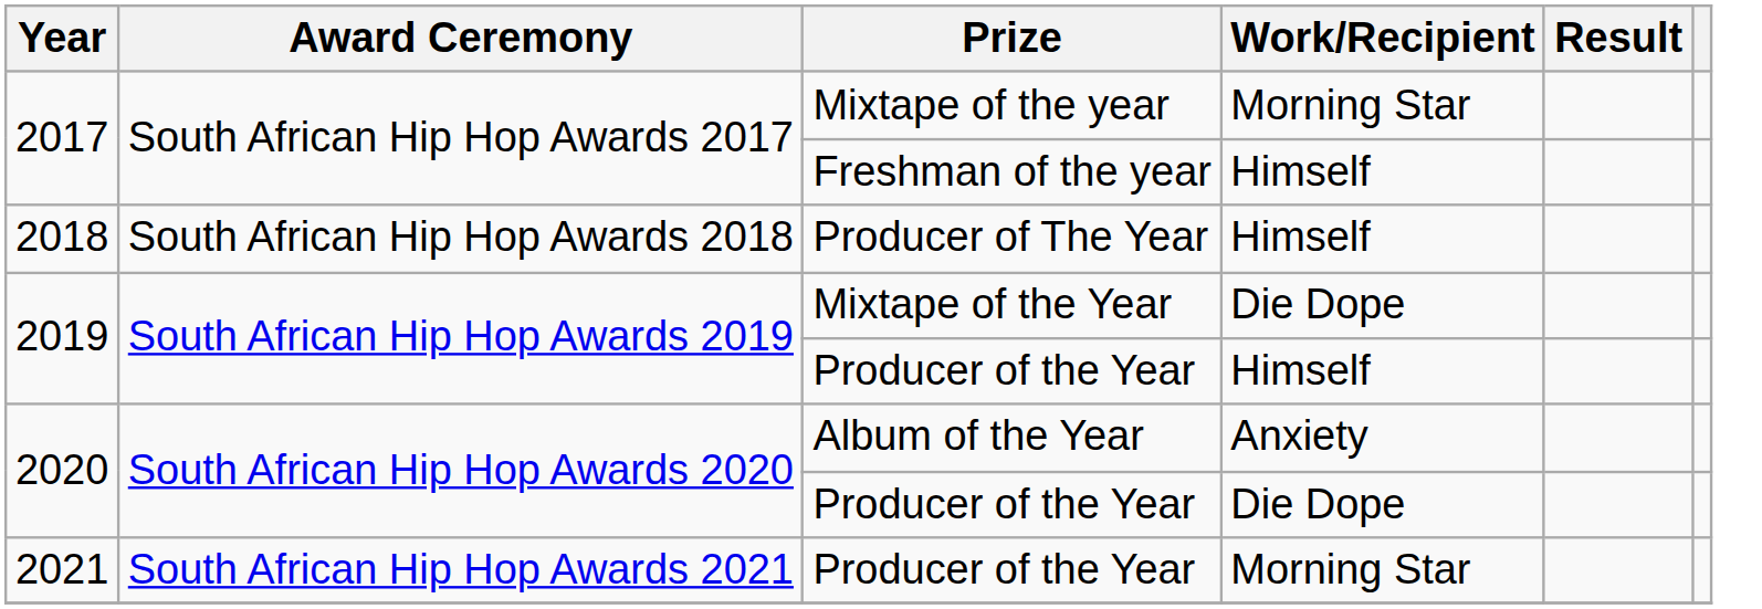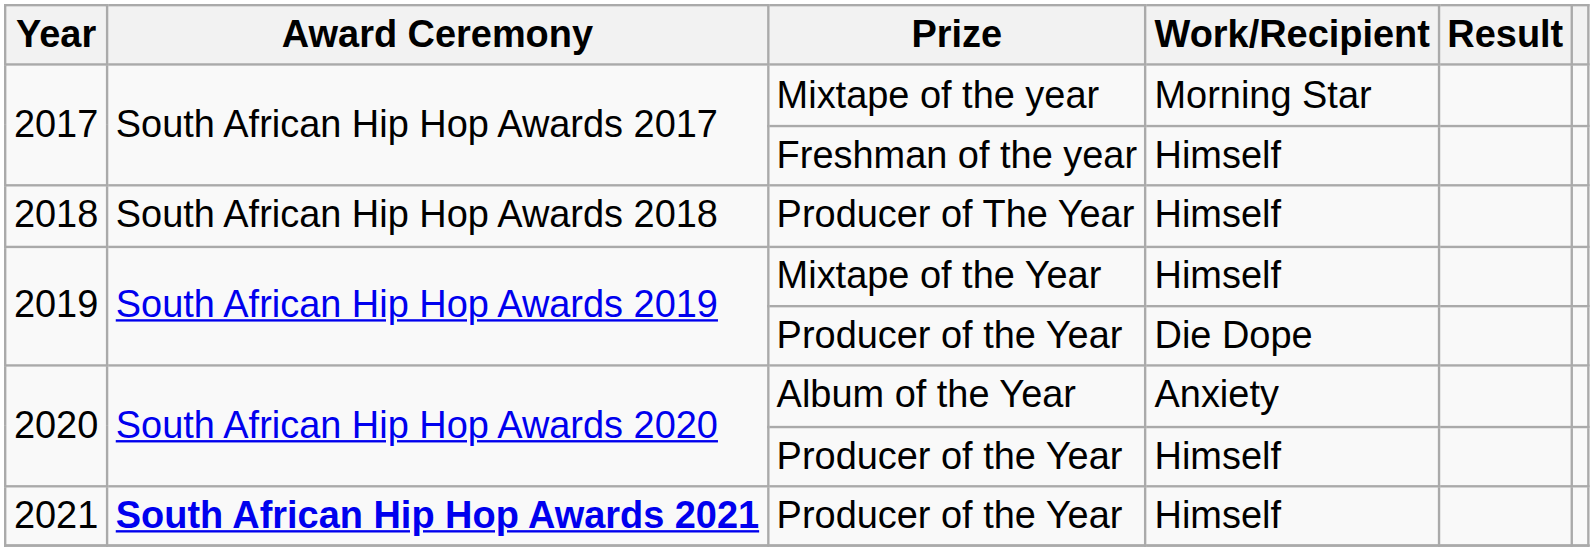Mixtape of the Year | Work/Recipient: Die Dope -> Himself
2019 / Producer of the Year | Work/Recipient: Himself -> Die Dope
2020 / Producer of the Year | Work/Recipient: Die Dope -> Himself
2021 / Producer of the Year | Award Ceremony: normal -> bold
2021 / Producer of the Year | Work/Recipient: Morning Star -> Himself
